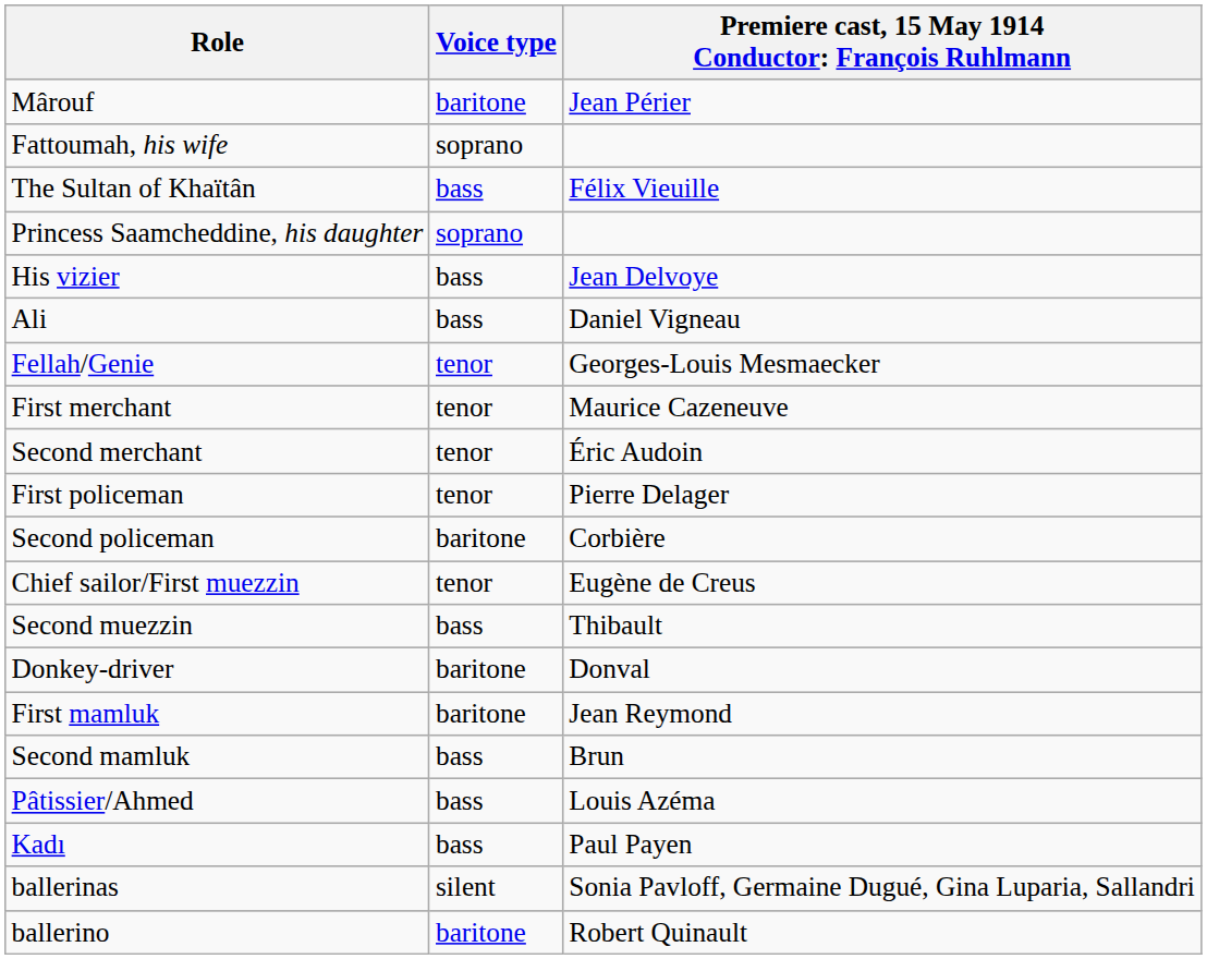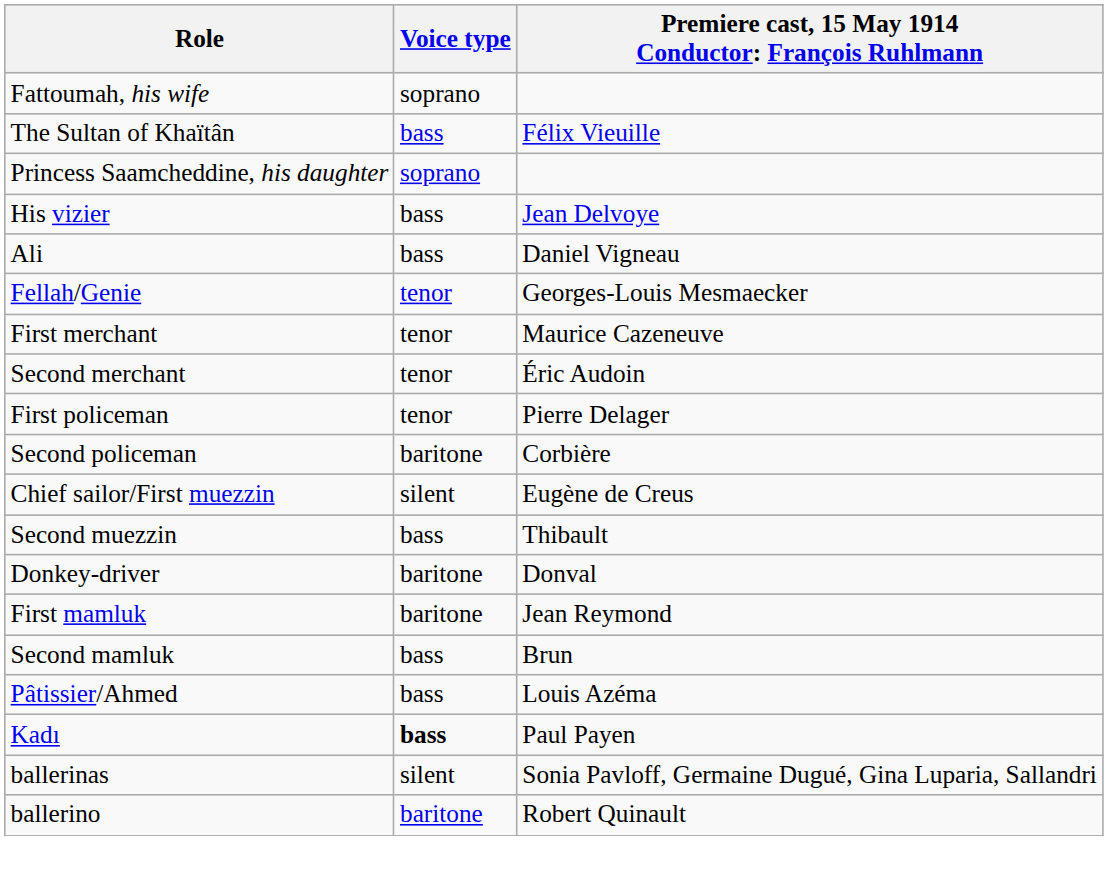- row: Mârouf | baritone | Jean Périer
Chief sailor/First muezzin | Voice type: tenor -> silent
Kadı | Voice type: normal -> bold
